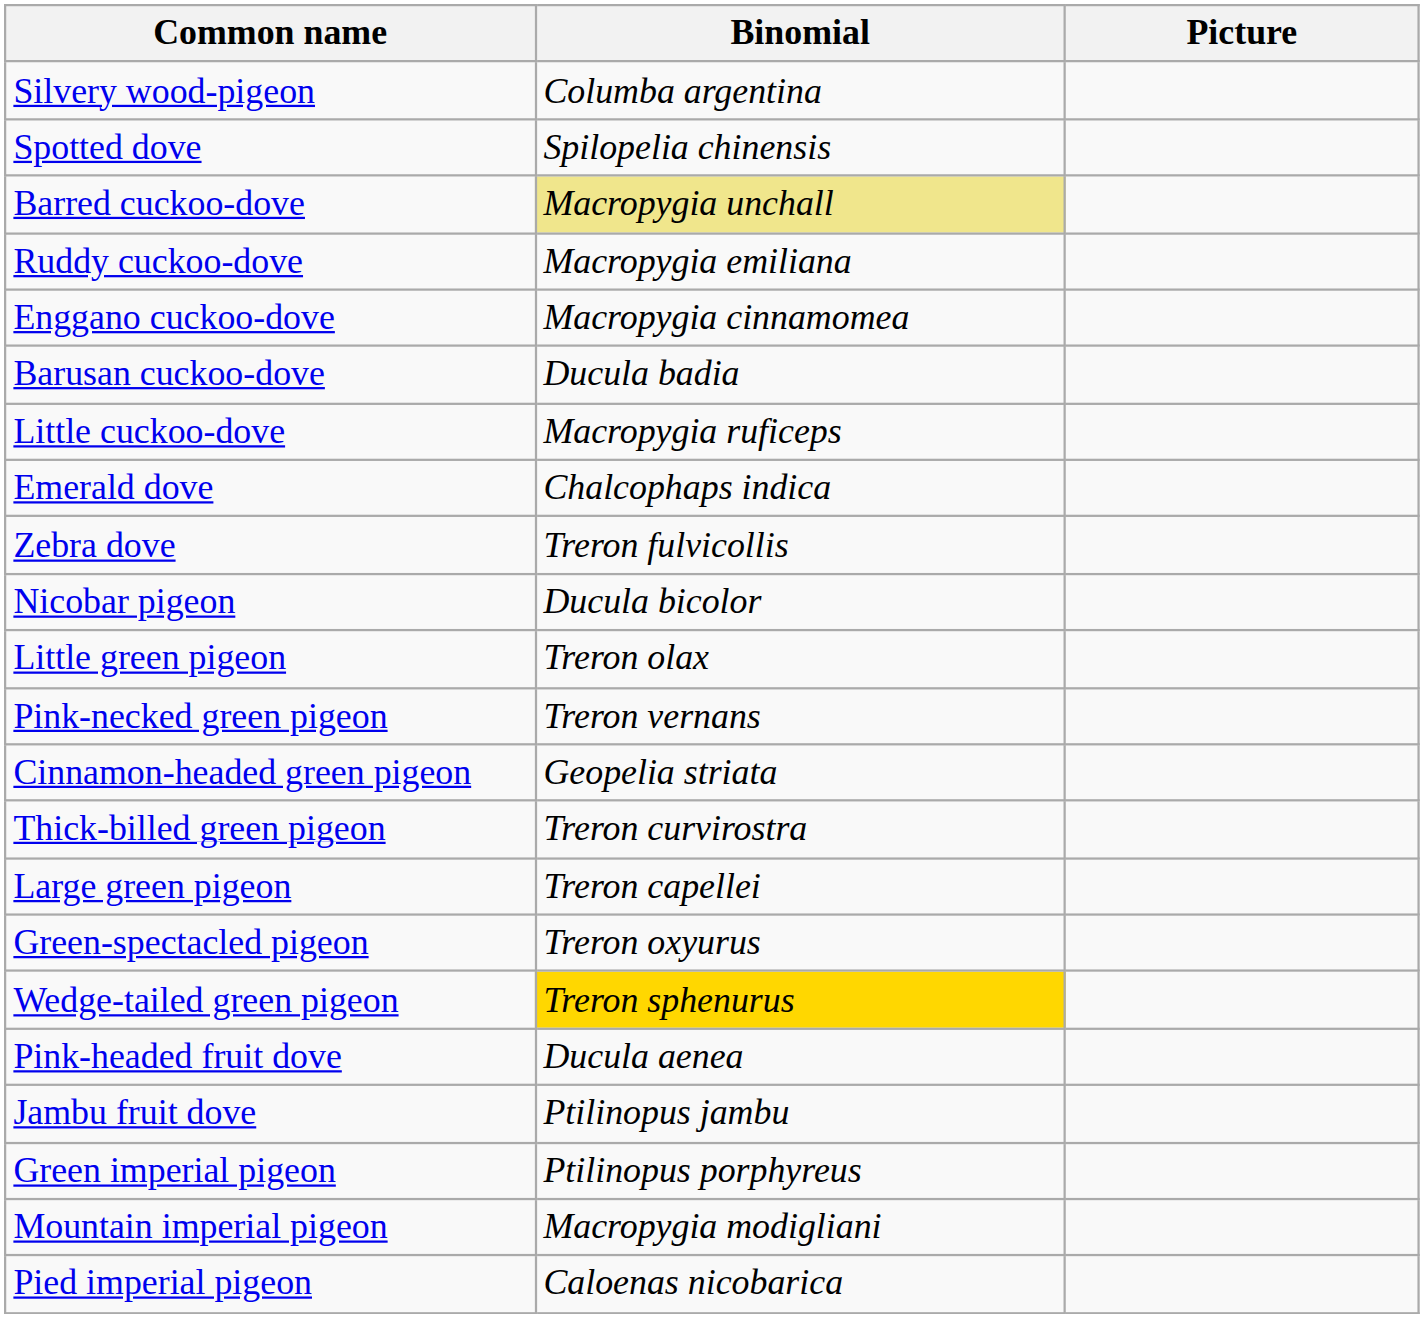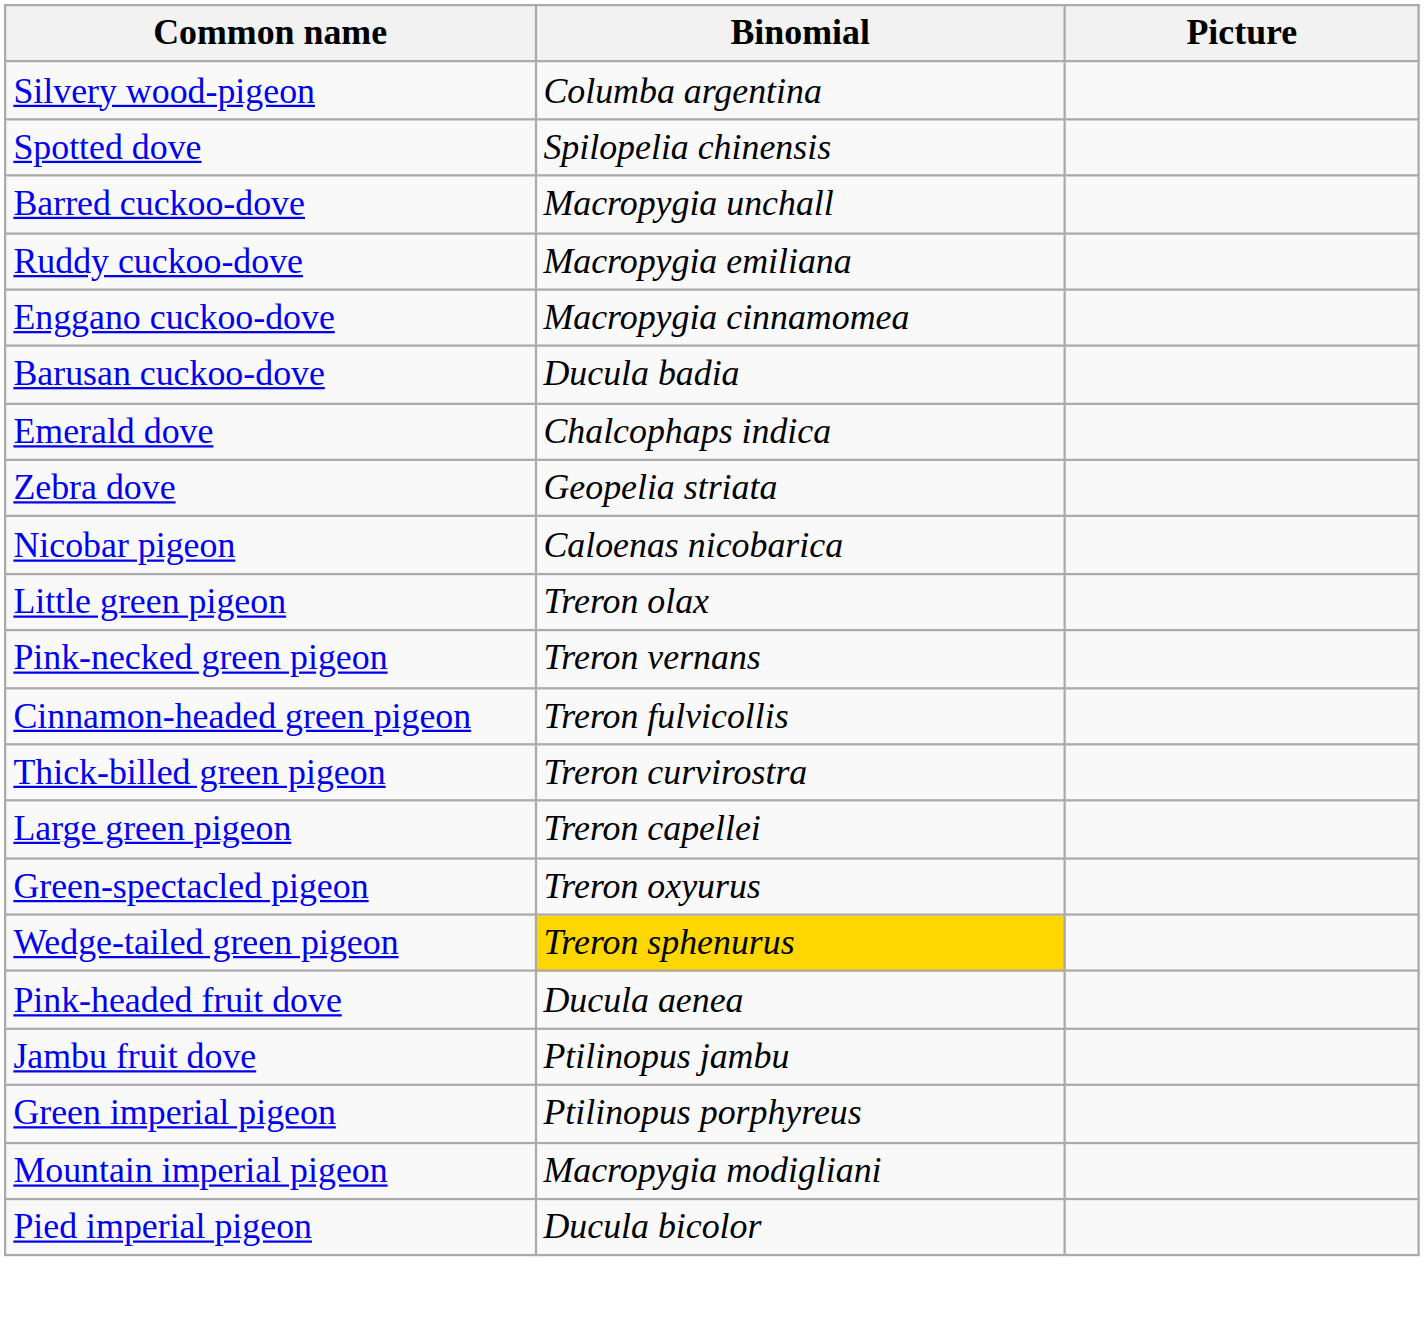Barred cuckoo-dove | Binomial: khaki background -> no background
- row: Little cuckoo-dove | Macropygia ruficeps
Zebra dove | Binomial: Treron fulvicollis -> Geopelia striata
Nicobar pigeon | Binomial: Ducula bicolor -> Caloenas nicobarica
Cinnamon-headed green pigeon | Binomial: Geopelia striata -> Treron fulvicollis
Pied imperial pigeon | Binomial: Caloenas nicobarica -> Ducula bicolor
